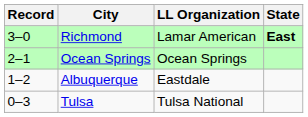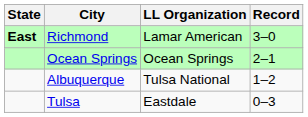columns swapped: State <-> Record
Albuquerque | LL Organization: Eastdale -> Tulsa National
Tulsa | LL Organization: Tulsa National -> Eastdale
